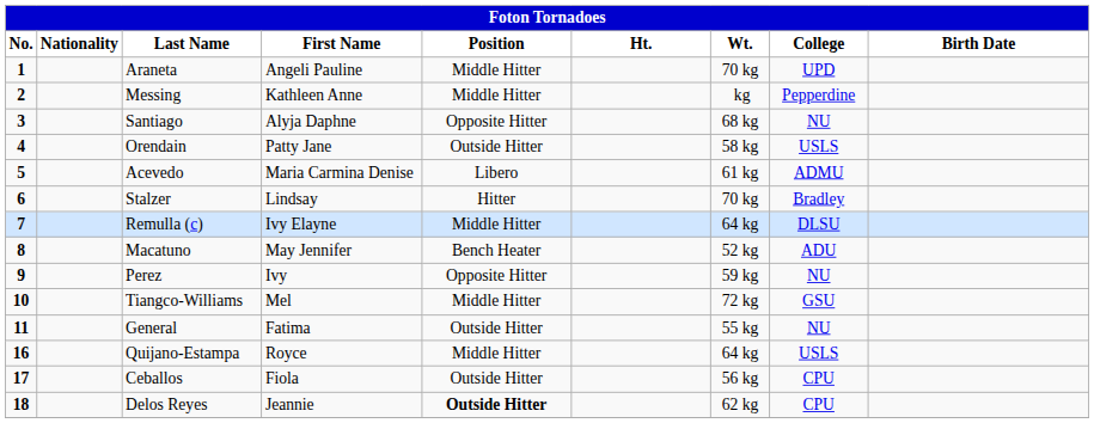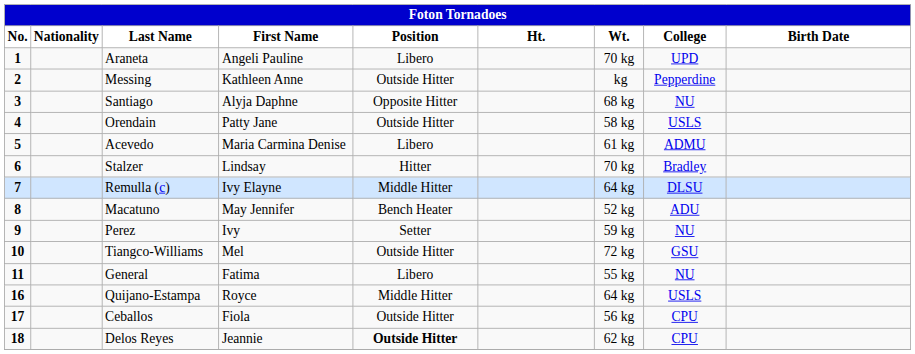Araneta | Position: Middle Hitter -> Libero
Messing | Position: Middle Hitter -> Outside Hitter
Perez | Position: Opposite Hitter -> Setter
Tiangco-Williams | Position: Middle Hitter -> Outside Hitter
General | Position: Outside Hitter -> Libero
